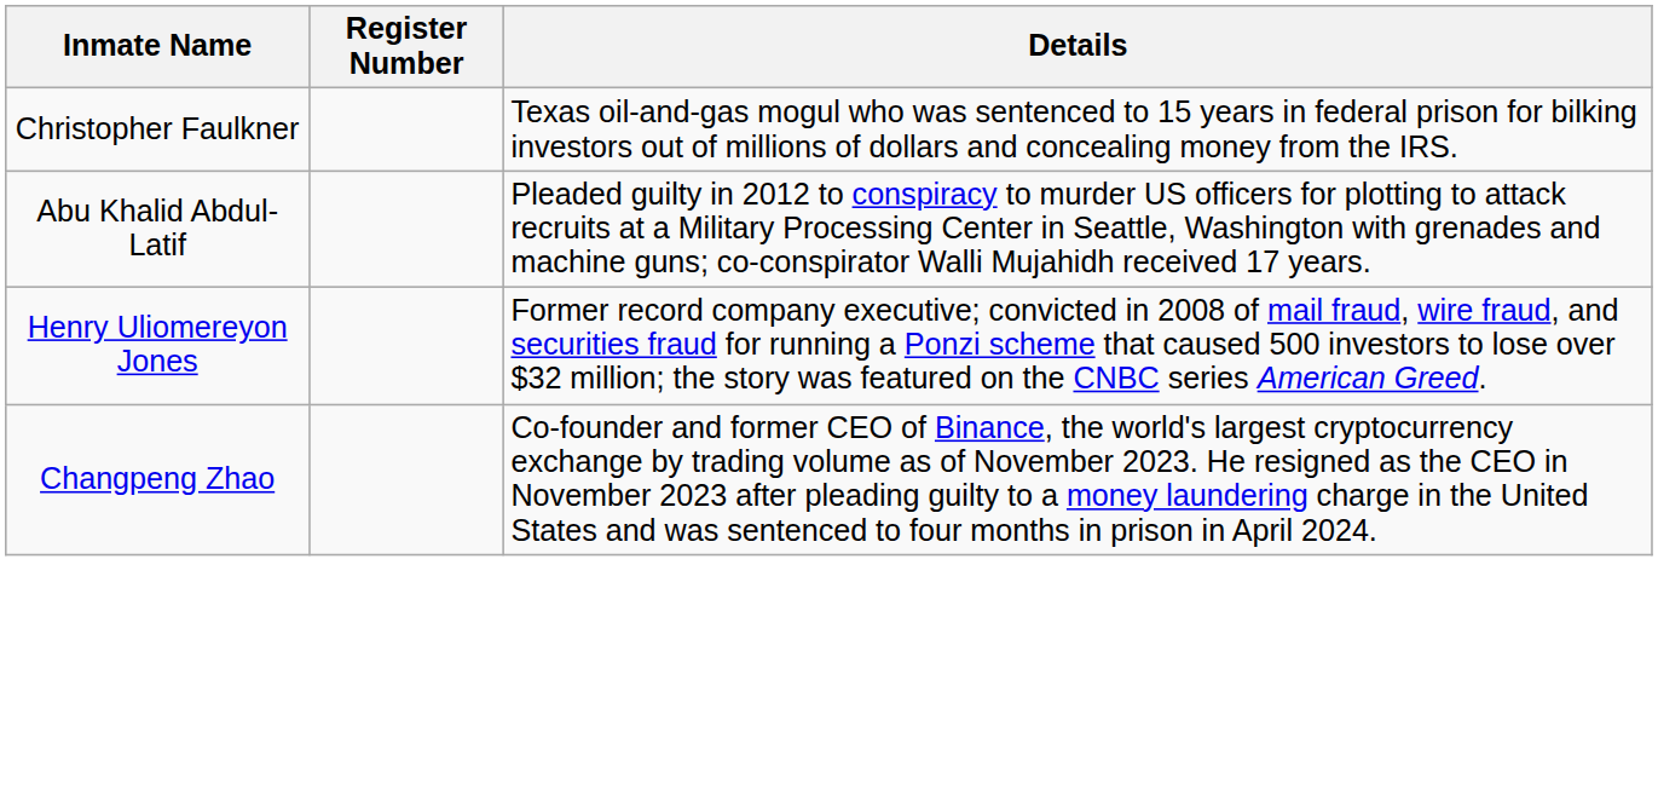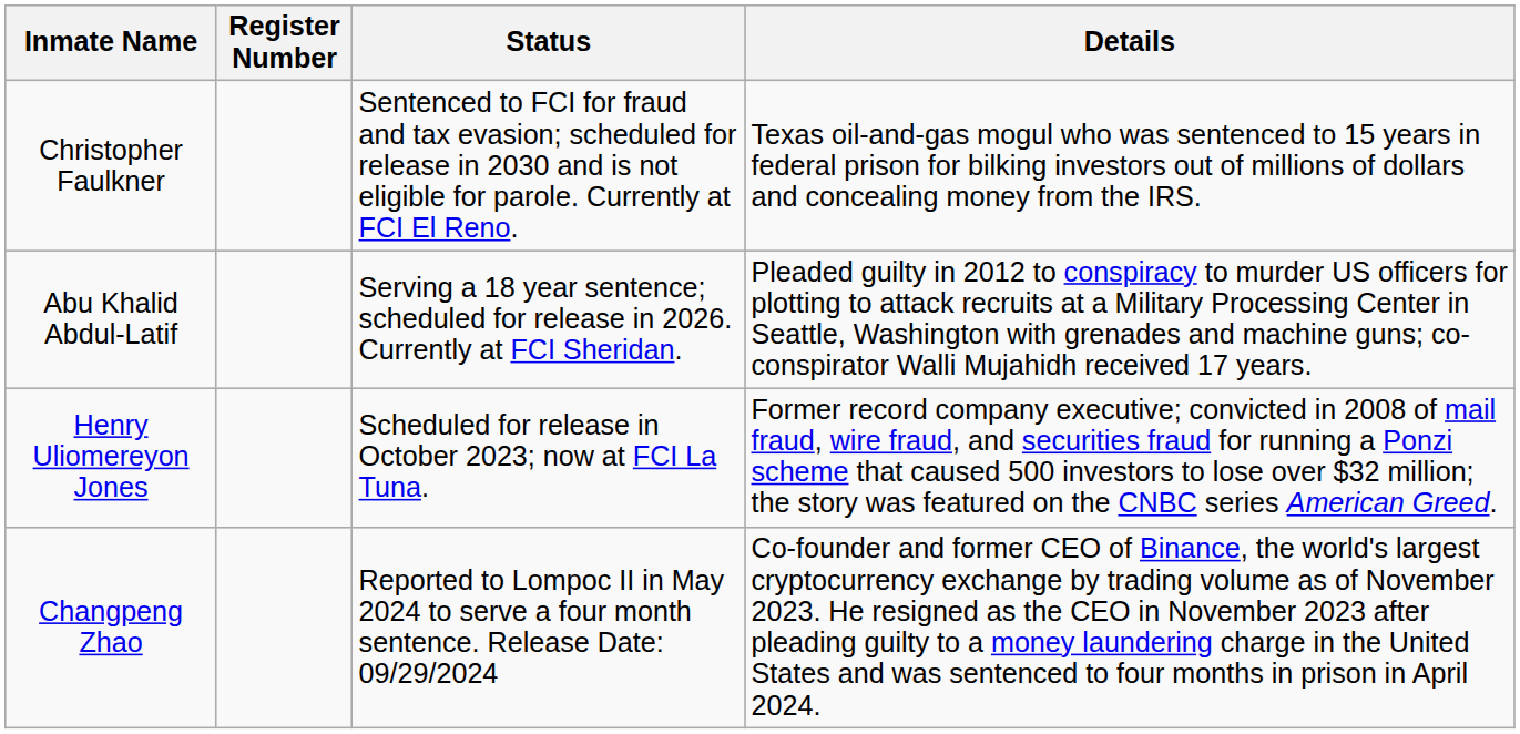+ column: Status | Sentenced to FCI for fraud and tax evasion; scheduled for release in 2030 and is not eligible for parole. Currently at FCI El Reno. | Serving a 18 year sentence; scheduled for release in 2026. Currently at FCI Sheridan. | Scheduled for release in October 2023; now at FCI La Tuna. | Reported to Lompoc II in May 2024 to serve a four month sentence. Release Date: 09/29/2024
